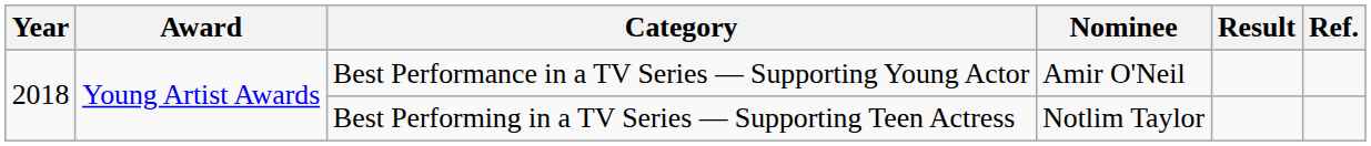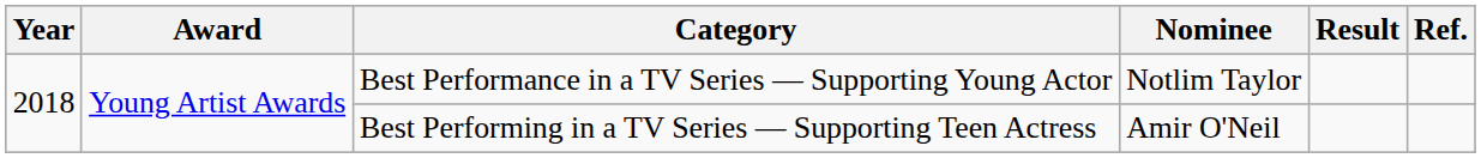Best Performance in a TV Series — Supporting Young Actor | Nominee: Amir O'Neil -> Notlim Taylor
Best Performing in a TV Series — Supporting Teen Actress | Nominee: Notlim Taylor -> Amir O'Neil
